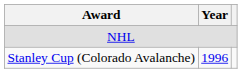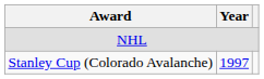Stanley Cup (Colorado Avalanche) | Year: 1996 -> 1997
